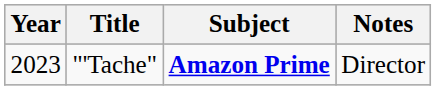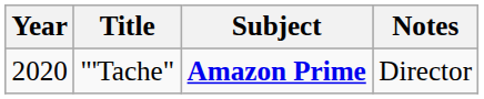"'Tache" | Year: 2023 -> 2020
